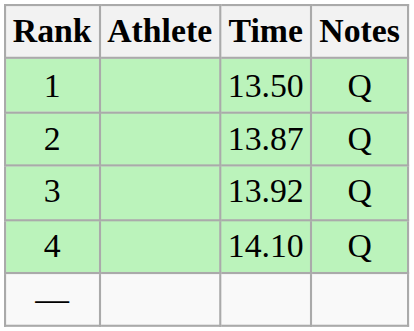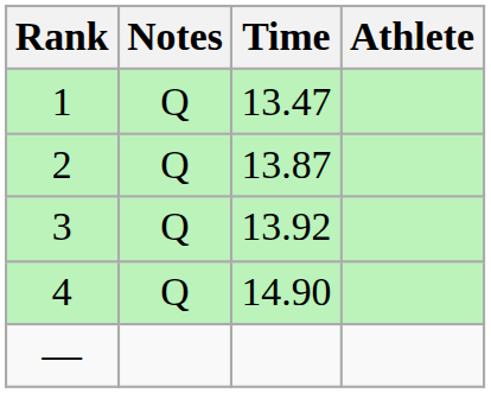columns swapped: Athlete <-> Notes
1 | Time: 13.50 -> 13.47
4 | Time: 14.10 -> 14.90
